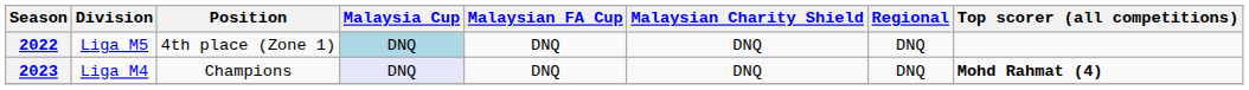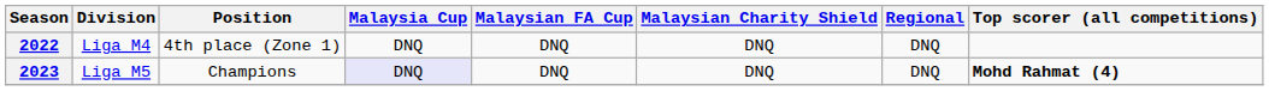2022 | Division: Liga M5 -> Liga M4
2022 | Malaysia Cup: lightblue background -> no background
2023 | Division: Liga M4 -> Liga M5
